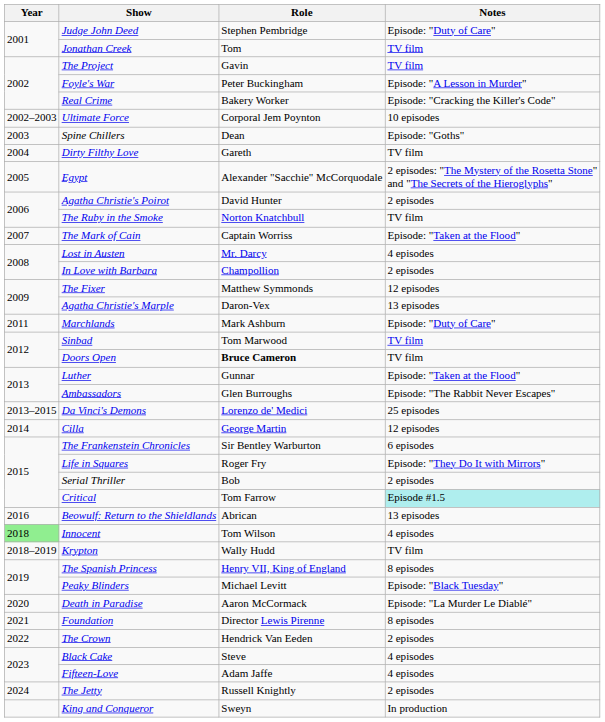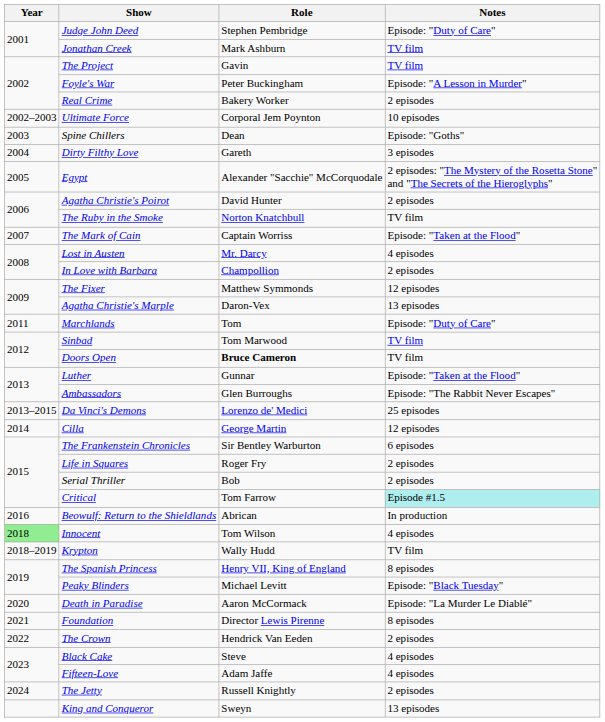Jonathan Creek | Role: Tom -> Mark Ashburn
Real Crime | Notes: Episode: "Cracking the Killer's Code" -> 2 episodes
Dirty Filthy Love | Notes: TV film -> 3 episodes
Marchlands | Role: Mark Ashburn -> Tom
Life in Squares | Notes: Episode: "They Do It with Mirrors" -> 2 episodes
Beowulf: Return to the Shieldlands | Notes: 13 episodes -> In production
King and Conqueror | Notes: In production -> 13 episodes
